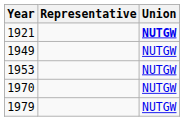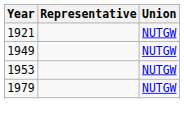1921 | Union: bold -> normal
- row: 1970 | NUTGW
